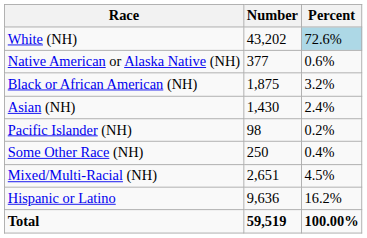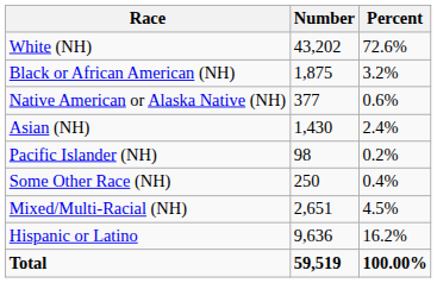White (NH) | Percent: lightblue background -> no background
rows swapped: Black or African American (NH) <-> Native American or Alaska Native (NH)
